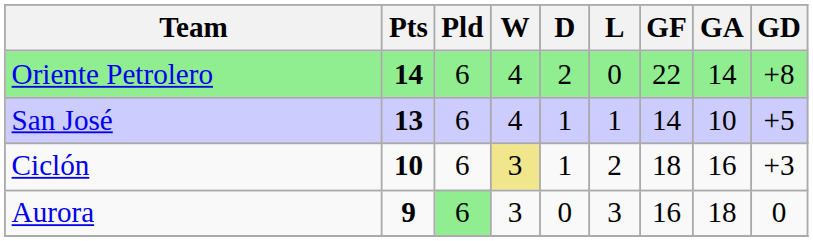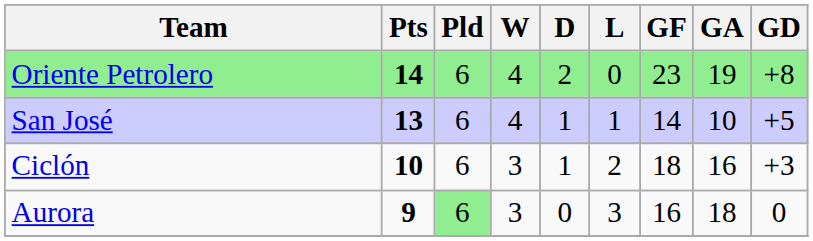Oriente Petrolero | GF: 22 -> 23
Oriente Petrolero | GA: 14 -> 19
Ciclón | W: khaki background -> no background
